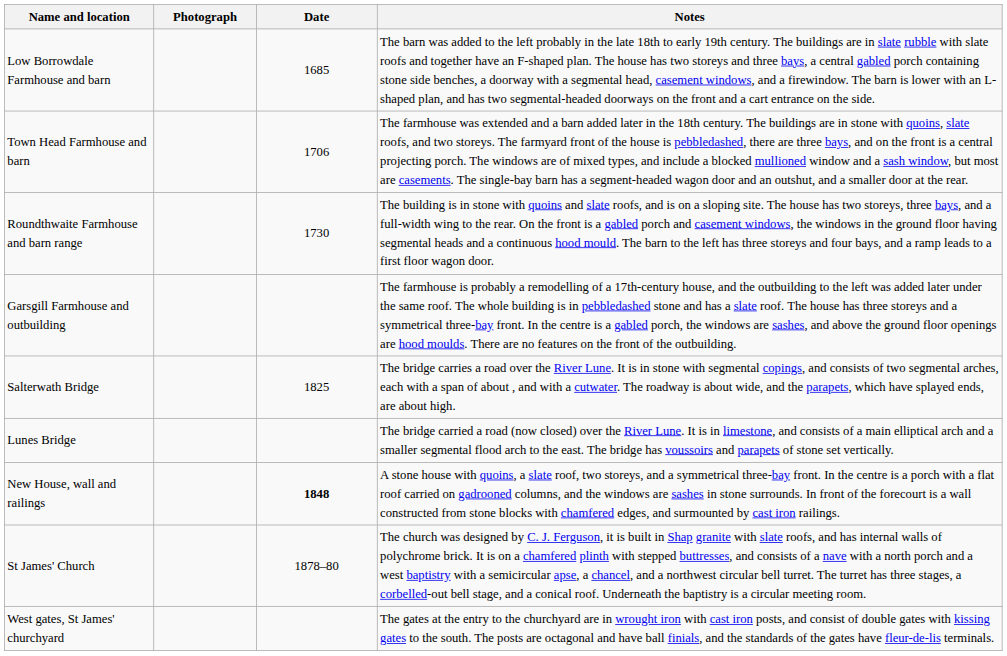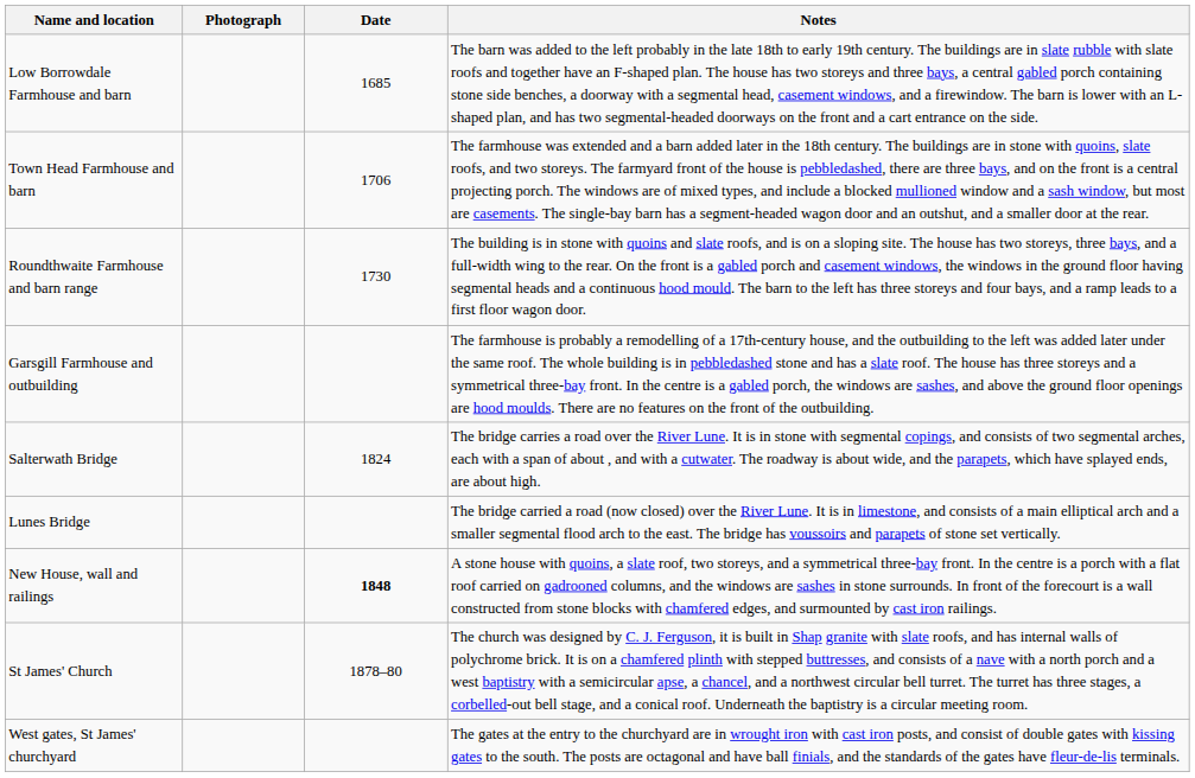Salterwath Bridge | Date: 1825 -> 1824
